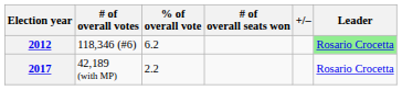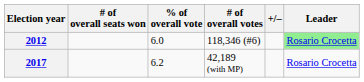columns swapped: # of overall votes <-> # of overall seats won
2012 | % of overall vote: 6.2 -> 6.0
2017 | % of overall vote: 2.2 -> 6.2
